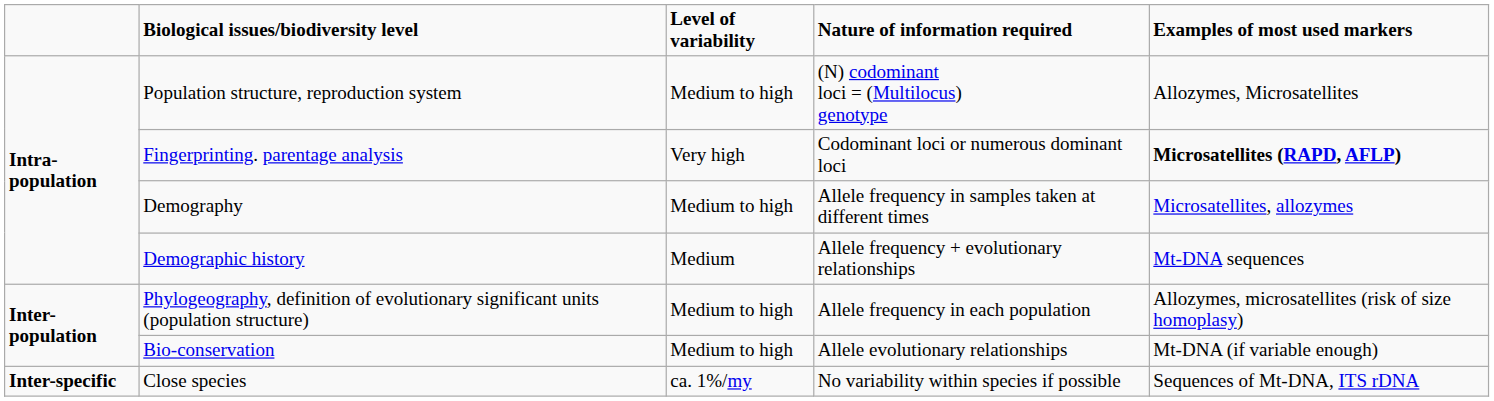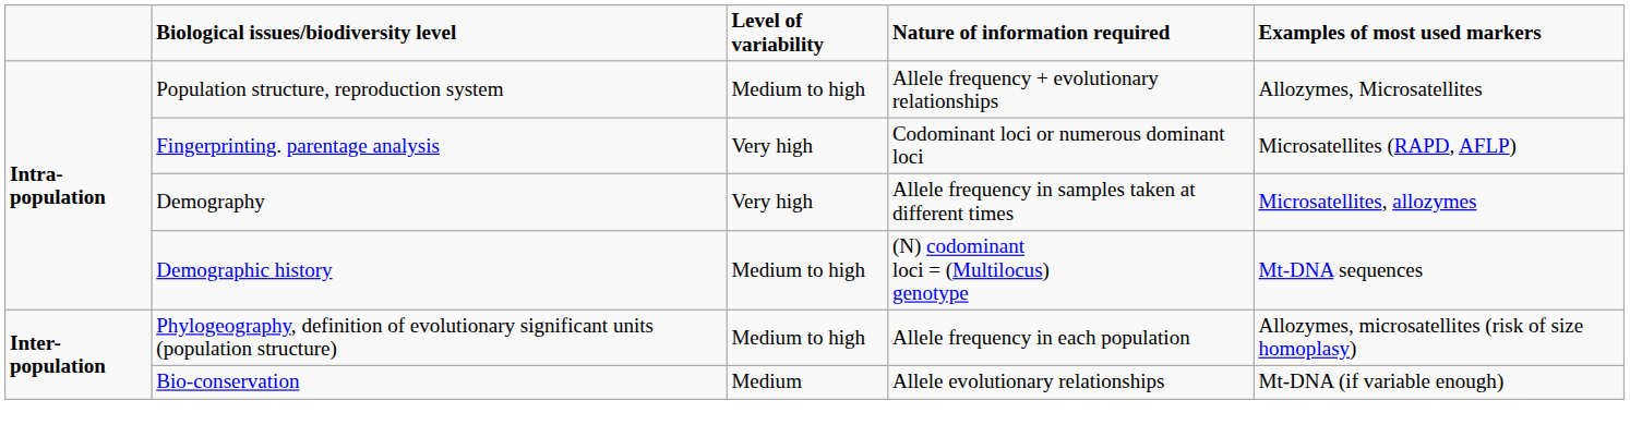Population structure, reproduction system | Nature of information required: (N) codominant loci = (Multilocus) genotype -> Allele frequency + evolutionary relationships
Fingerprinting. parentage analysis | Examples of most used markers: bold -> normal
Demography | Level of variability: Medium to high -> Very high
Demographic history | Level of variability: Medium -> Medium to high
Demographic history | Nature of information required: Allele frequency + evolutionary relationships -> (N) codominant loci = (Multilocus) genotype
Bio-conservation | Level of variability: Medium to high -> Medium
- row: Inter-specific | Close species | ca. 1%/my | No variability within species if possible | Sequences of Mt-DNA, ITS rDNA
